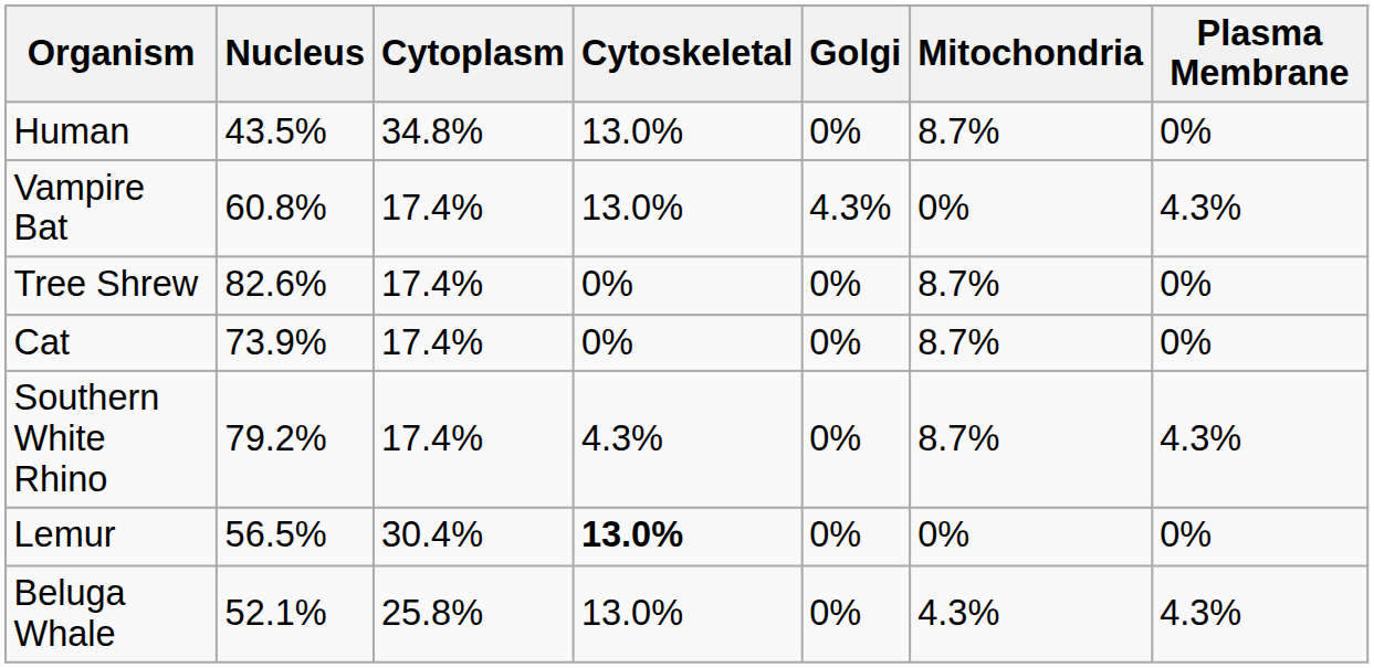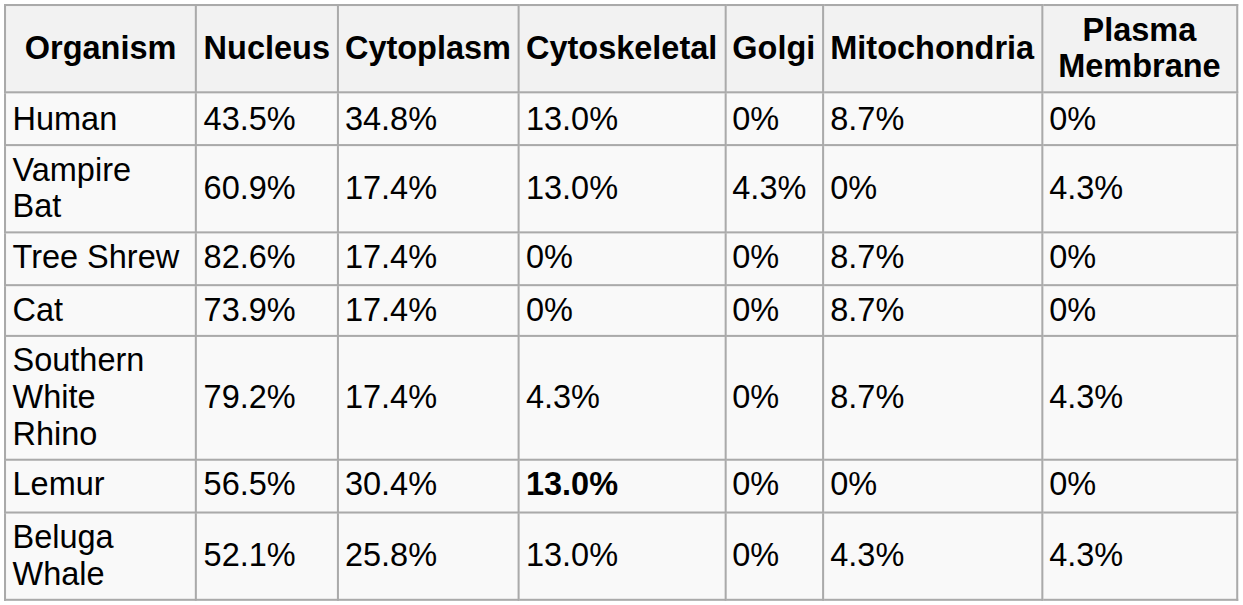Vampire Bat | Nucleus: 60.8% -> 60.9%
